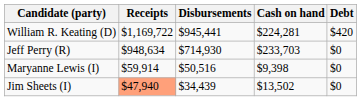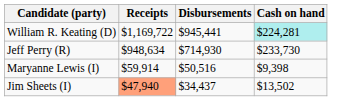- column: Debt | $420 | $0 | $0 | $0
William R. Keating (D) | Cash on hand: no background -> paleturquoise background
Jeff Perry (R) | Cash on hand: $233,703 -> $233,730
Jim Sheets (I) | Disbursements: $34,439 -> $34,437
